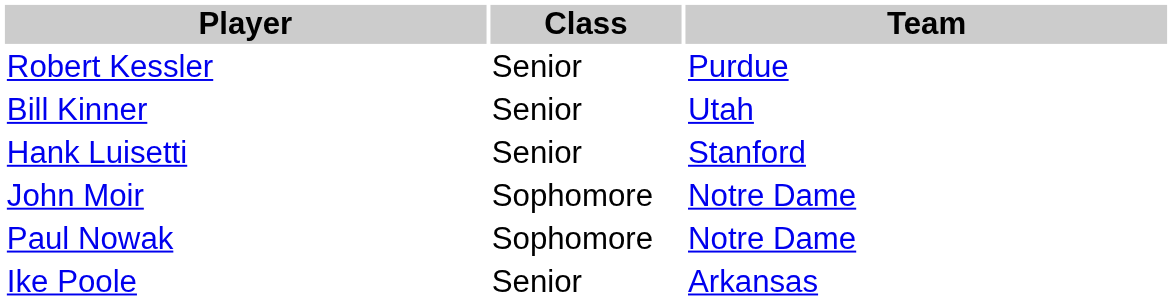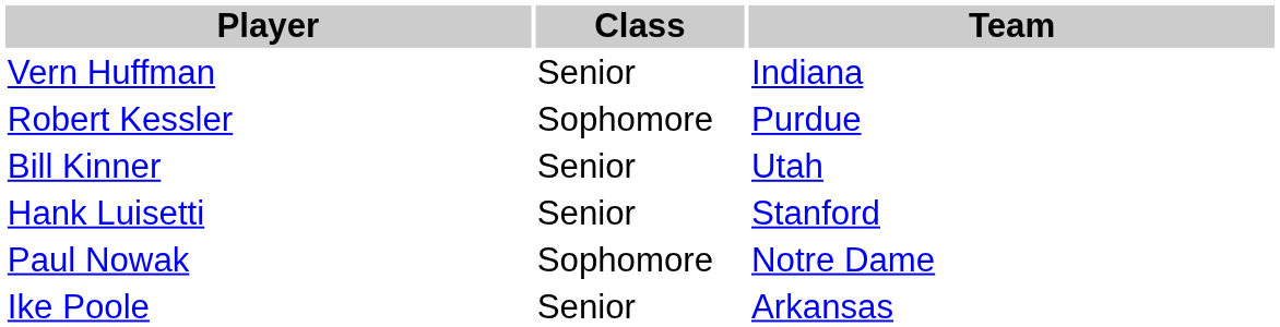+ row: Vern Huffman | Senior | Indiana
Robert Kessler | Class: Senior -> Sophomore
- row: John Moir | Sophomore | Notre Dame
